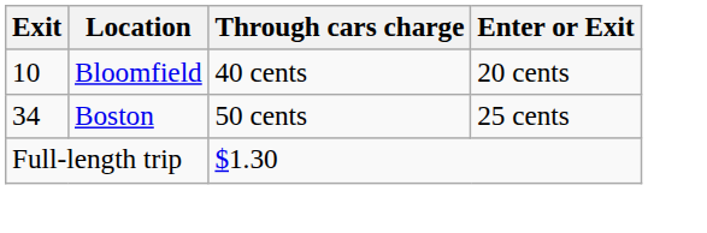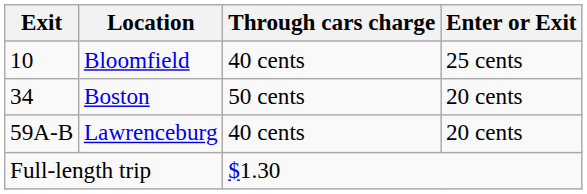10 | Enter or Exit: 20 cents -> 25 cents
34 | Enter or Exit: 25 cents -> 20 cents
+ row: 59A-B | Lawrenceburg | 40 cents | 20 cents
